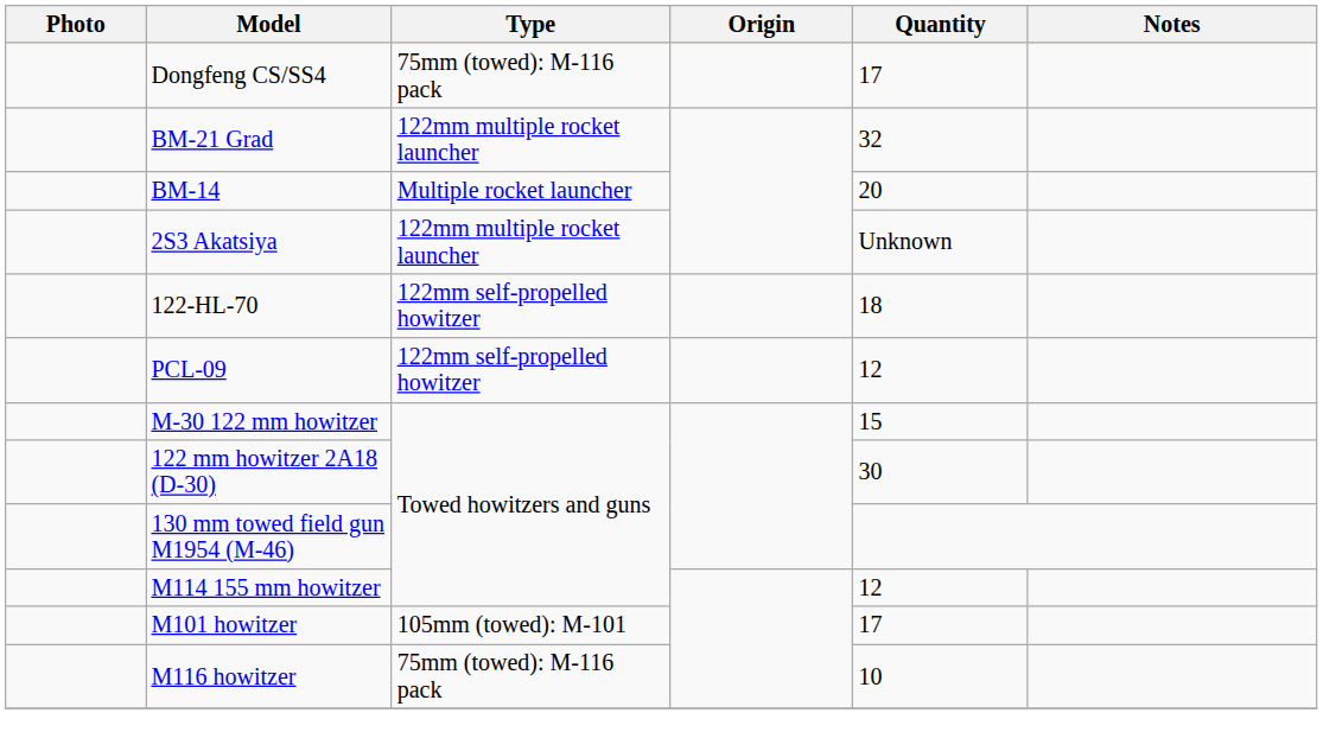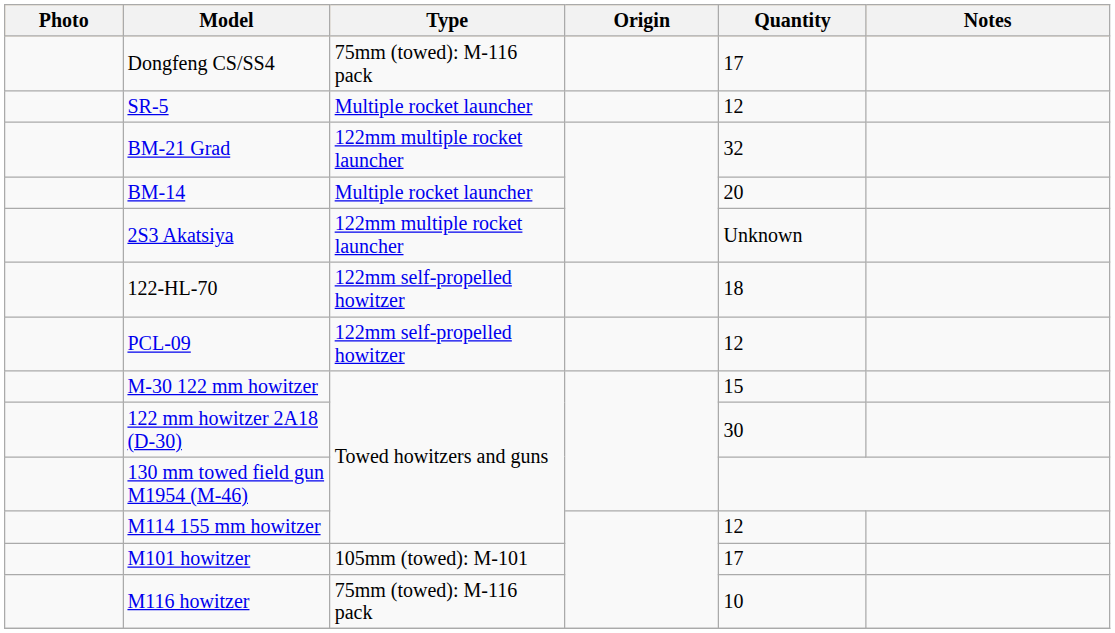+ row: SR-5 | Multiple rocket launcher | 12
